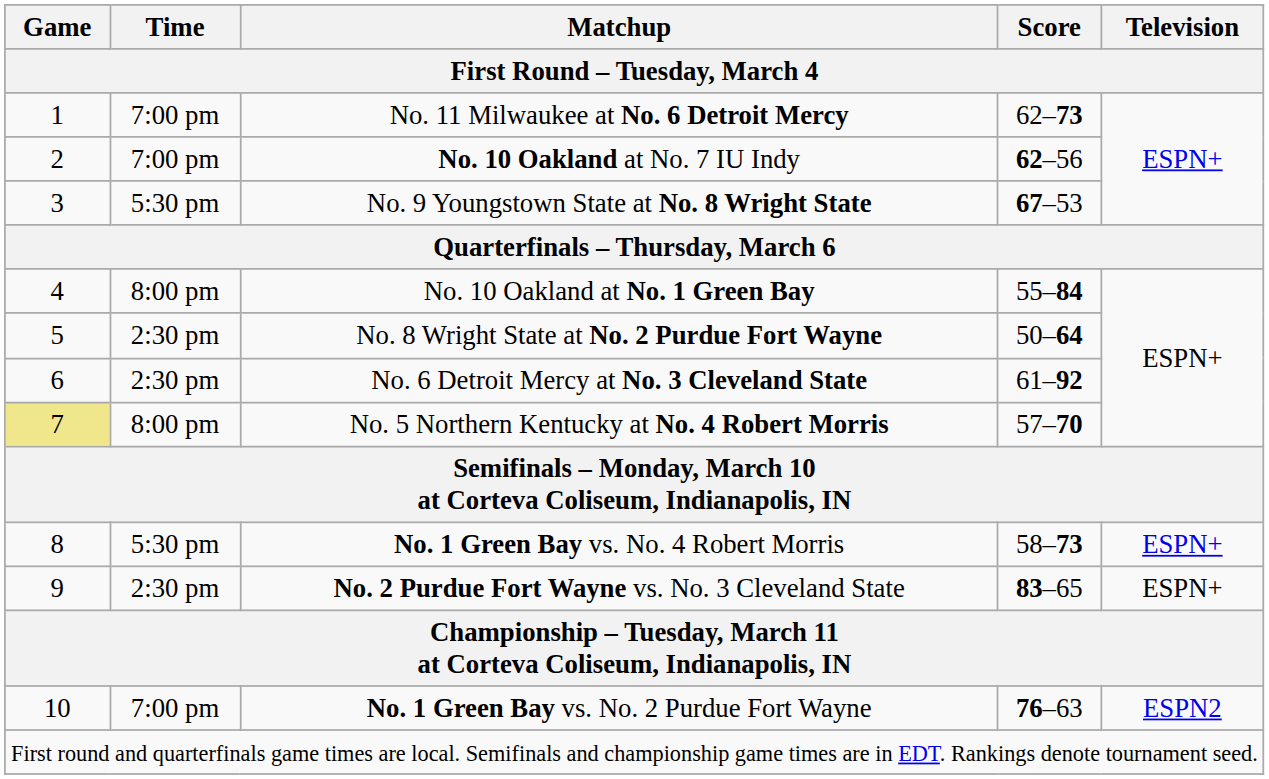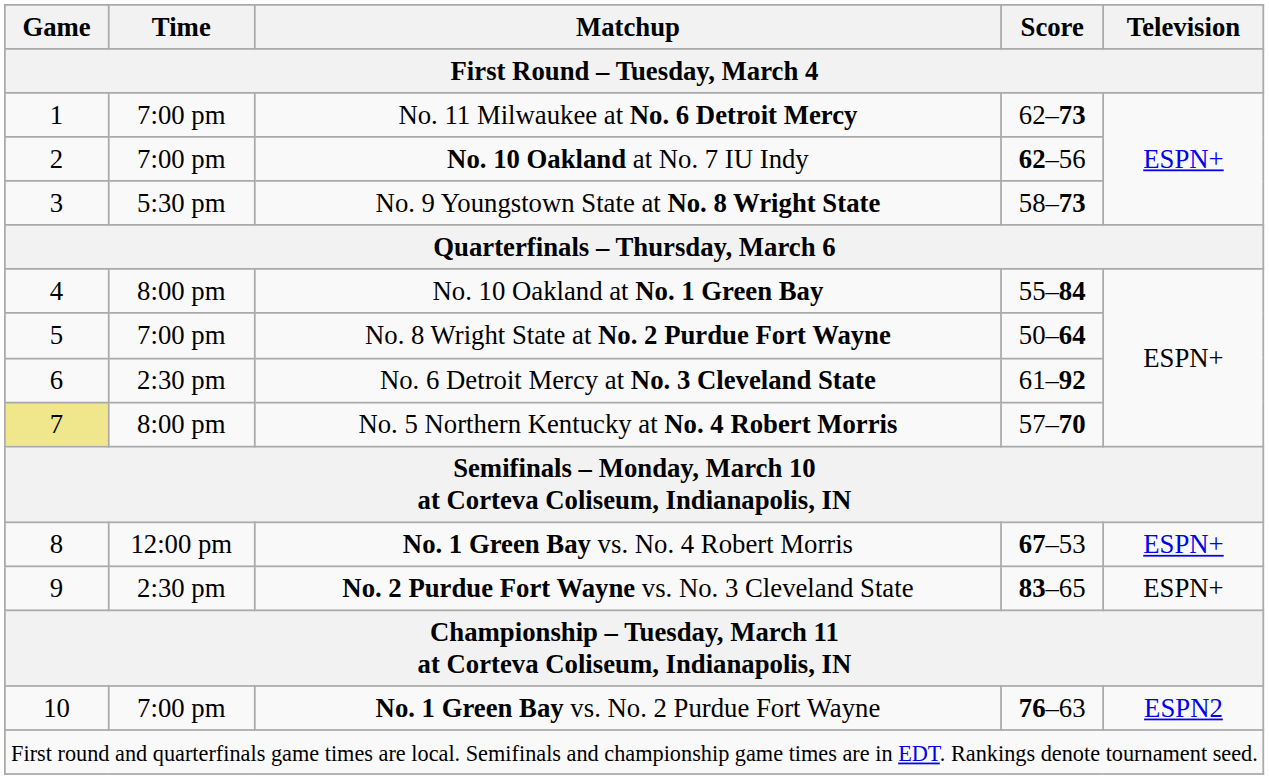No. 9 Youngstown State at No. 8 Wright State | Score: 67–53 -> 58–73
No. 8 Wright State at No. 2 Purdue Fort Wayne | Time: 2:30 pm -> 7:00 pm
No. 1 Green Bay vs. No. 4 Robert Morris | Time: 5:30 pm -> 12:00 pm
No. 1 Green Bay vs. No. 4 Robert Morris | Score: 58–73 -> 67–53
